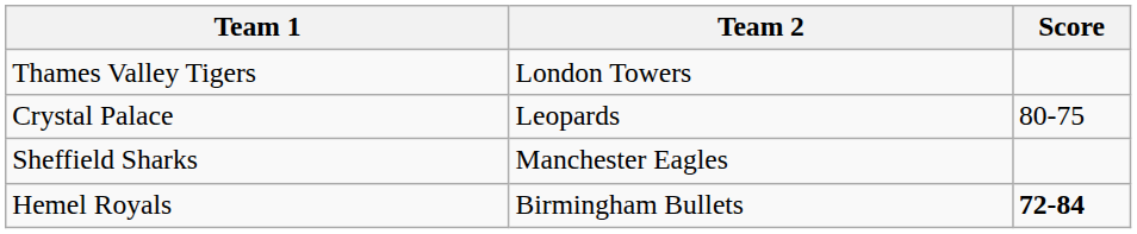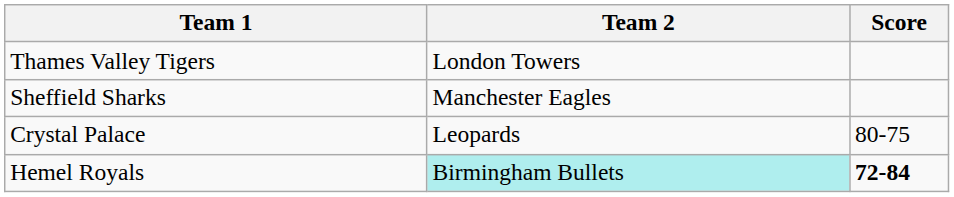rows swapped: Crystal Palace <-> Sheffield Sharks
Hemel Royals | Team 2: no background -> paleturquoise background
